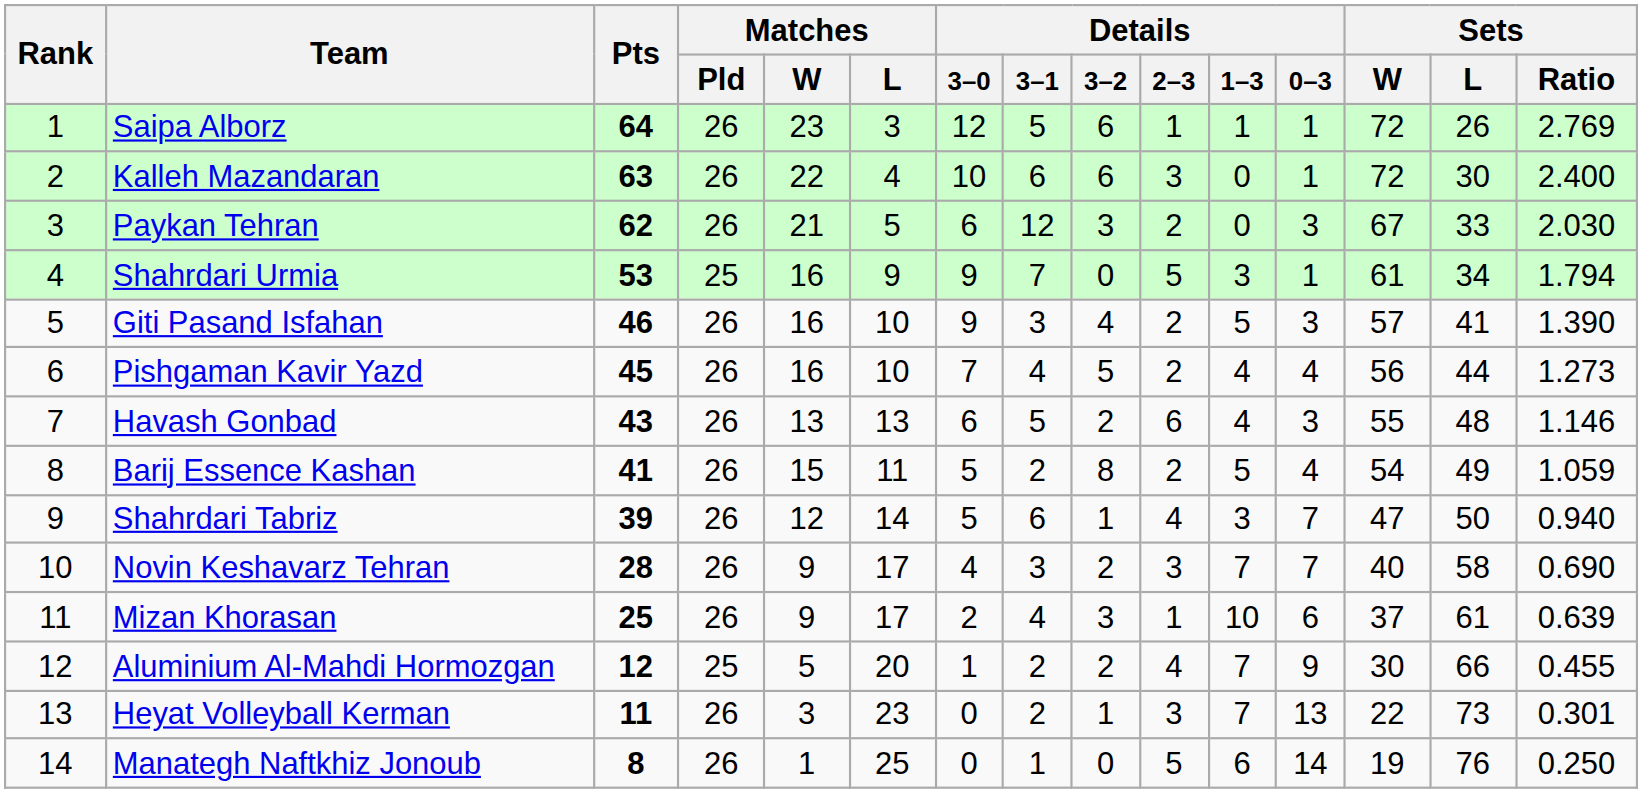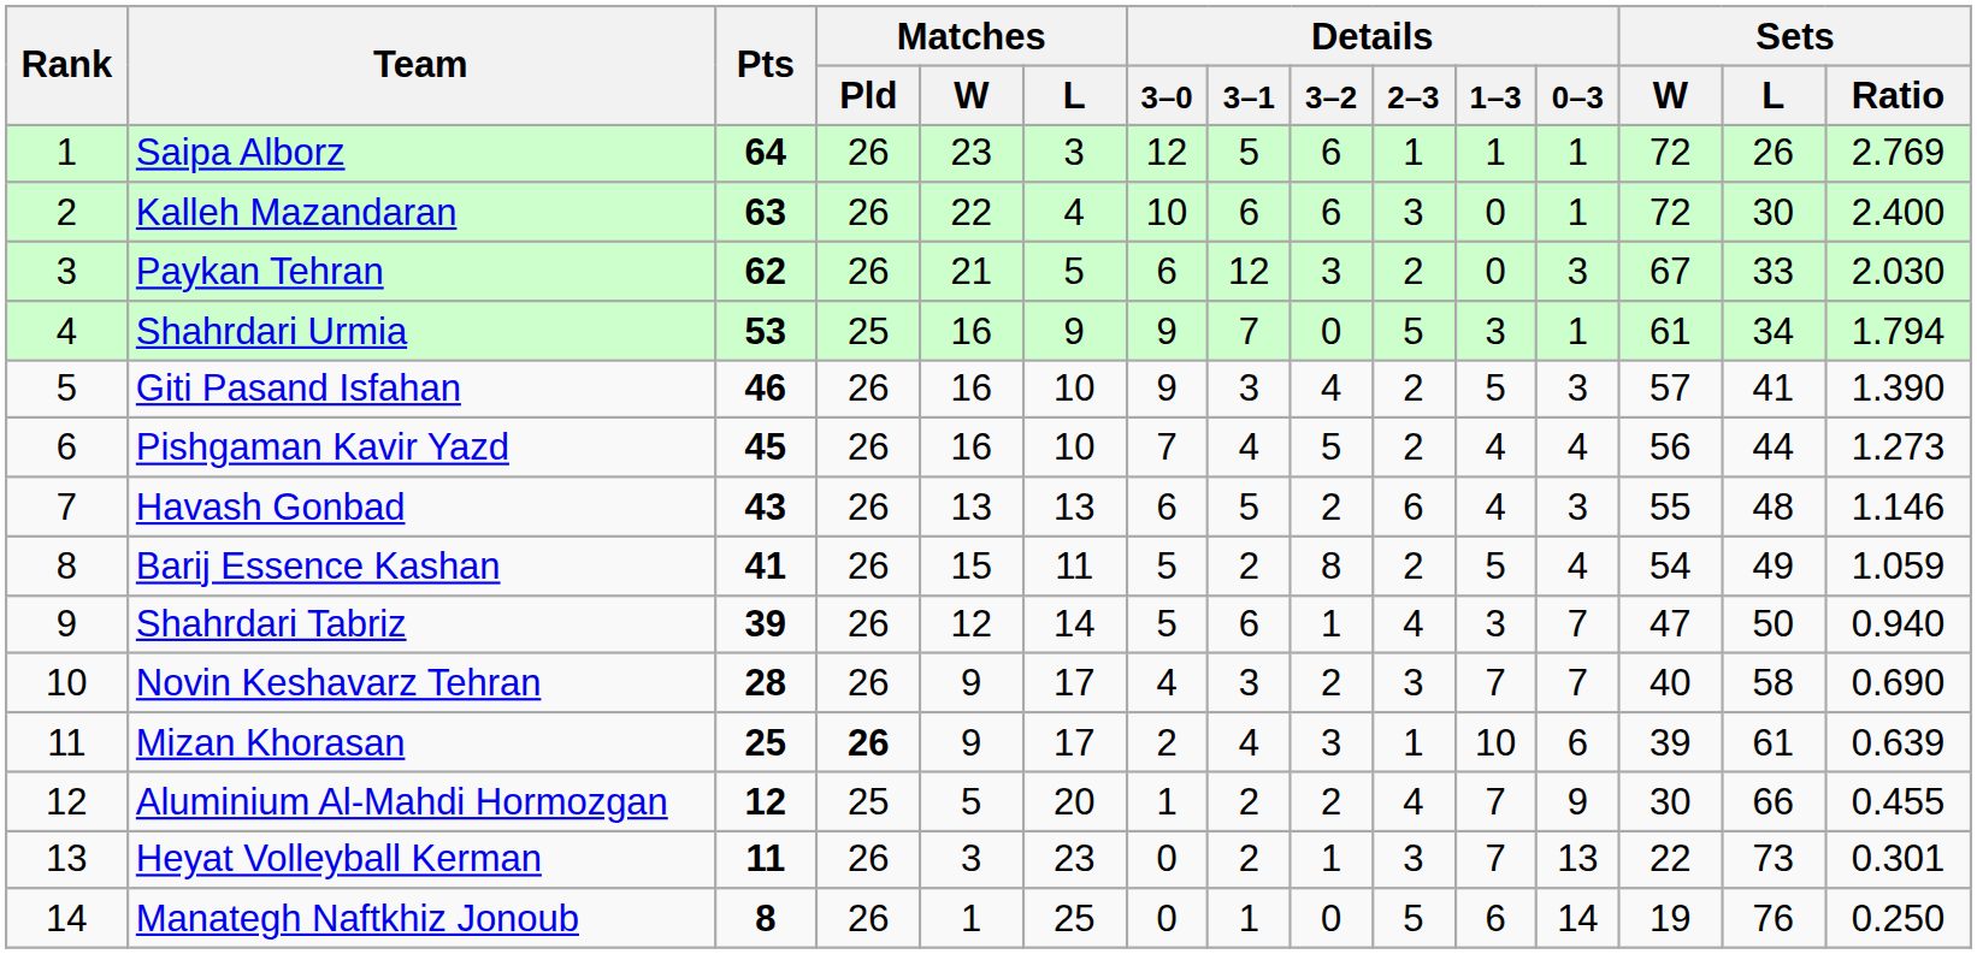Mizan Khorasan | Matches / Pld: normal -> bold
Mizan Khorasan | Sets / W: 37 -> 39
